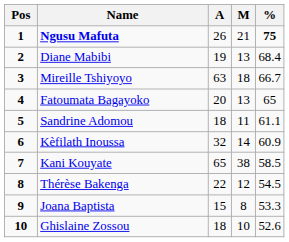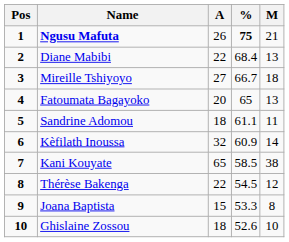columns swapped: M <-> %
Diane Mabibi | A: 19 -> 22
Mireille Tshiyoyo | A: 63 -> 27
